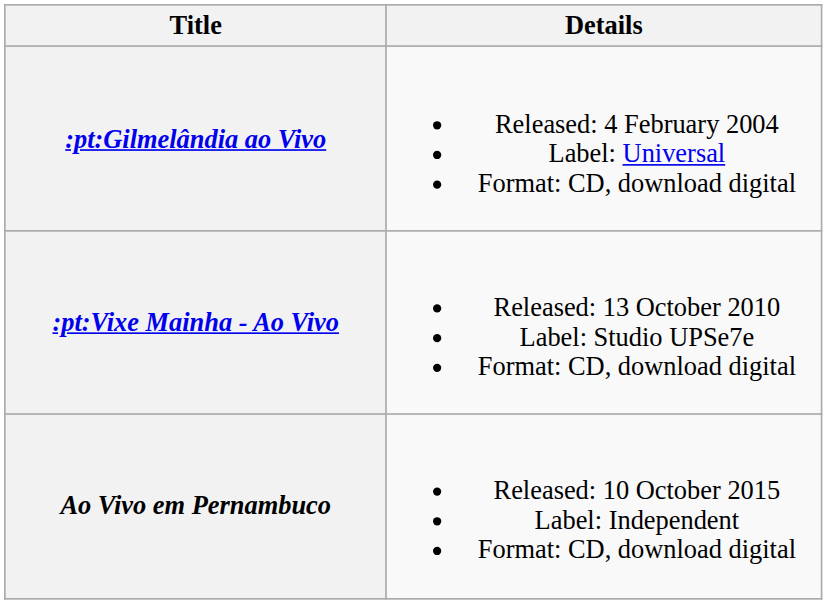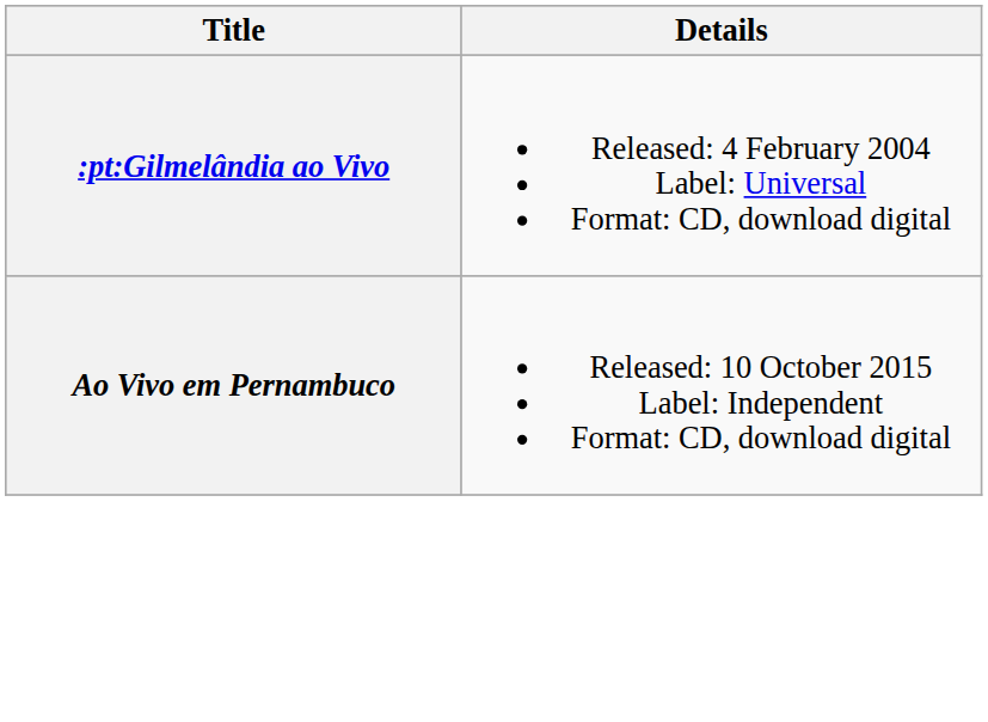- row: :pt:Vixe Mainha - Ao Vivo | Released: 13 October 2010 Label: Studio UPSe7e Format: CD, download digital
